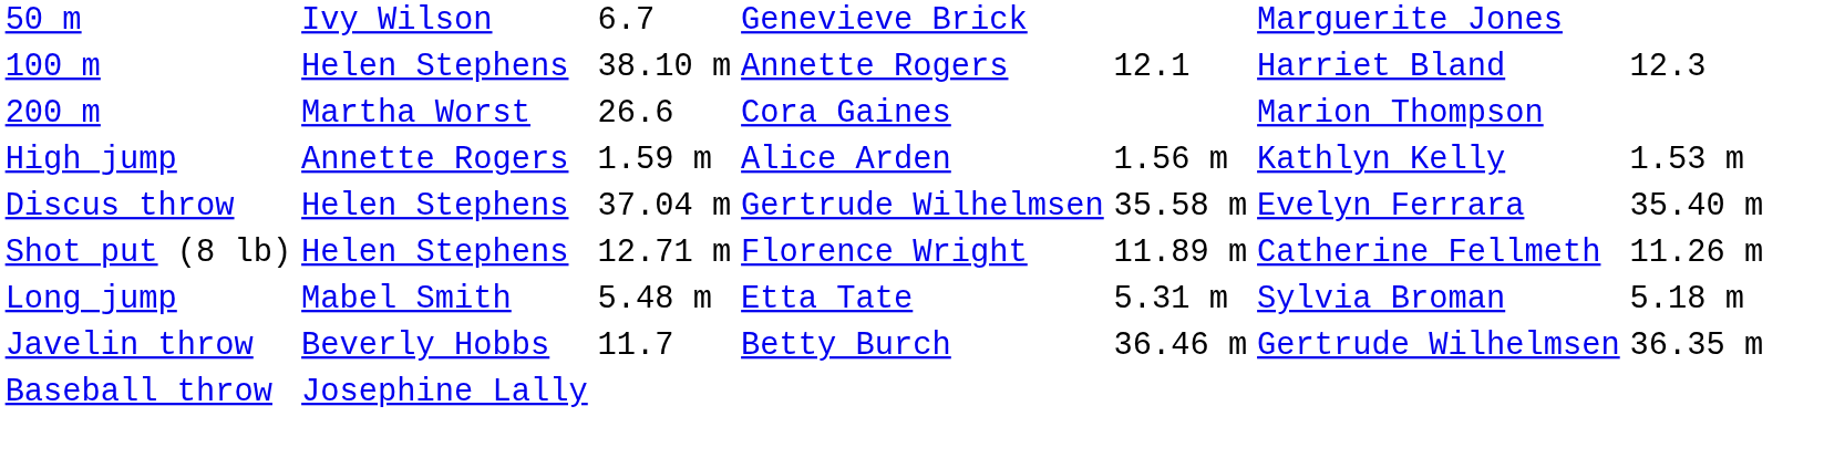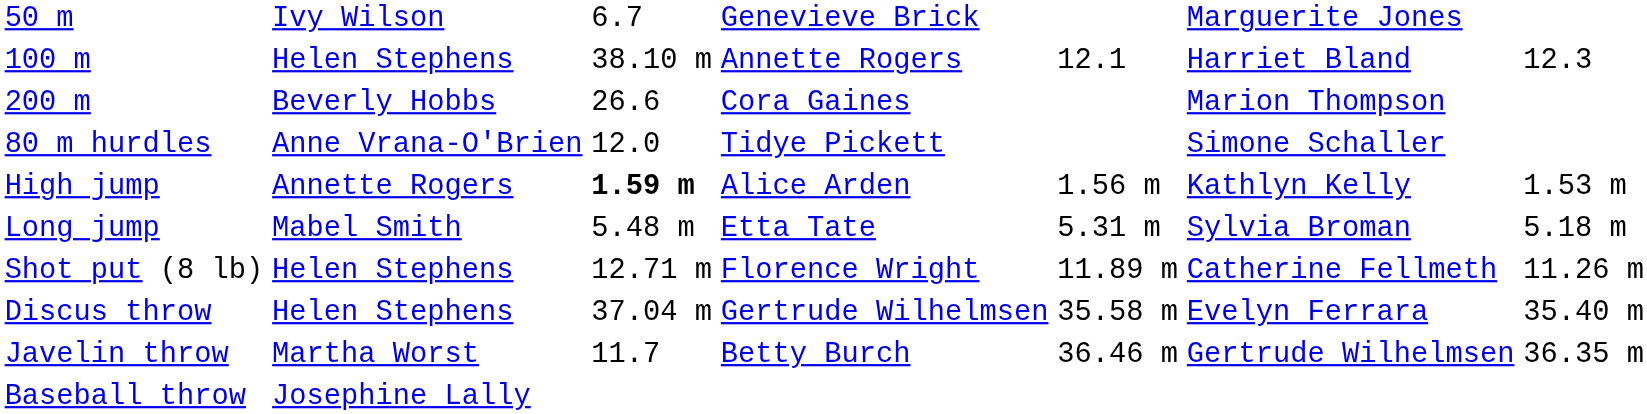200 m | column 2: Martha Worst -> Beverly Hobbs
+ row: 80 m hurdles | Anne Vrana-O'Brien | 12.0 | Tidye Pickett | Simone Schaller
High jump | column 3: normal -> bold
rows swapped: Long jump <-> Discus throw
Javelin throw | column 2: Beverly Hobbs -> Martha Worst
